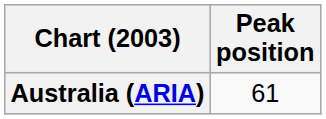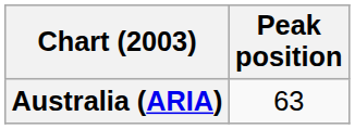Australia (ARIA) | Peak position: 61 -> 63
